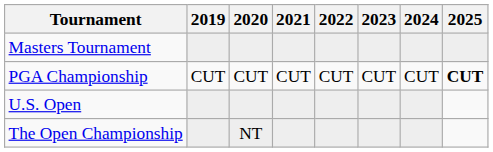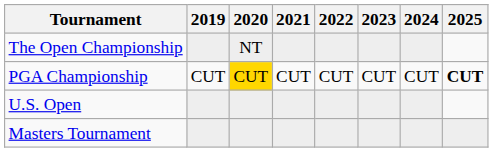rows swapped: Masters Tournament <-> The Open Championship
PGA Championship | 2020: no background -> gold background
